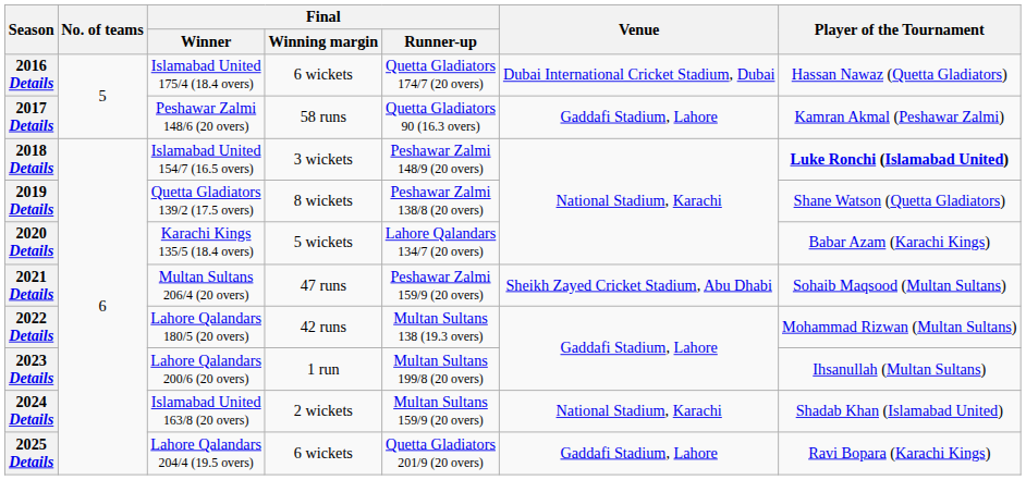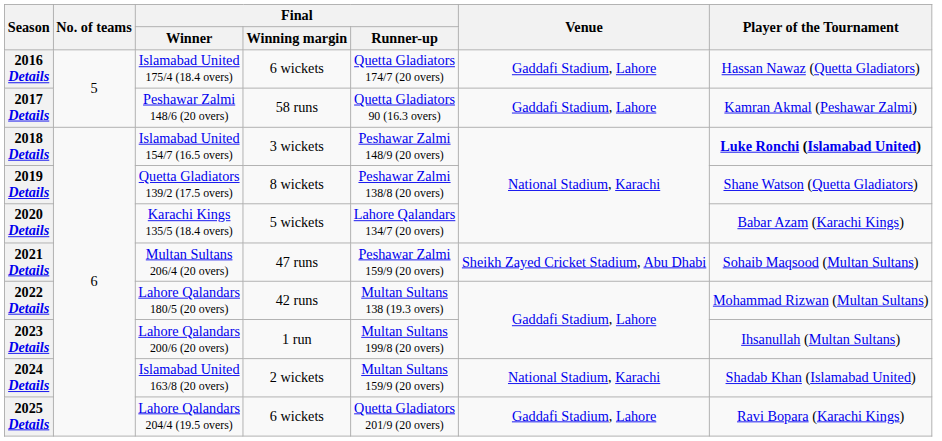2016 Details | Venue: Dubai International Cricket Stadium, Dubai -> Gaddafi Stadium, Lahore
